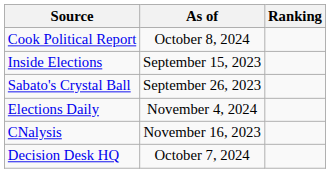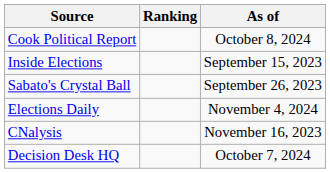columns swapped: Ranking <-> As of
